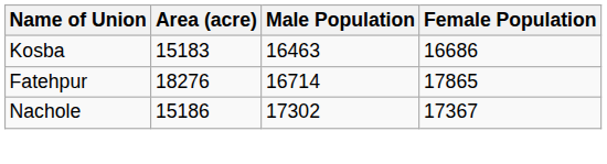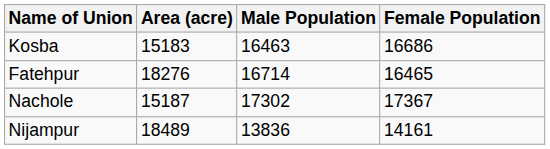Fatehpur | Female Population: 17865 -> 16465
Nachole | Area (acre): 15186 -> 15187
+ row: Nijampur | 18489 | 13836 | 14161
